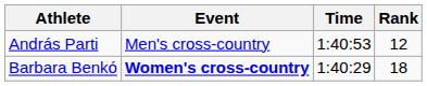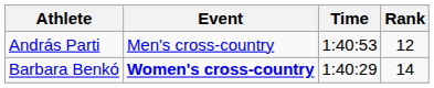Barbara Benkó | Rank: 18 -> 14
